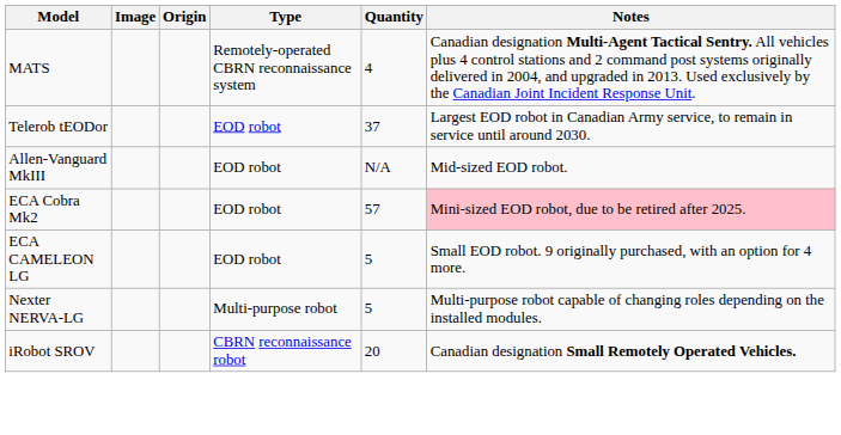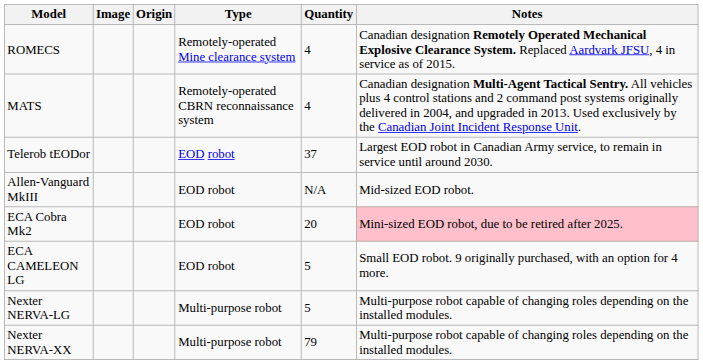+ row: ROMECS | Remotely-operated Mine clearance system | 4 | Canadian designation Remotely Operated Mechanical Explosive Clearance System. Replaced Aardvark JFSU, 4 in service as of 2015.
ECA Cobra Mk2 | Quantity: 57 -> 20
+ row: Nexter NERVA-XX | Multi-purpose robot | 79 | Multi-purpose robot capable of changing roles depending on the installed modules.
- row: iRobot SROV | CBRN reconnaissance robot | 20 | Canadian designation Small Remotely Operated Vehicles.
